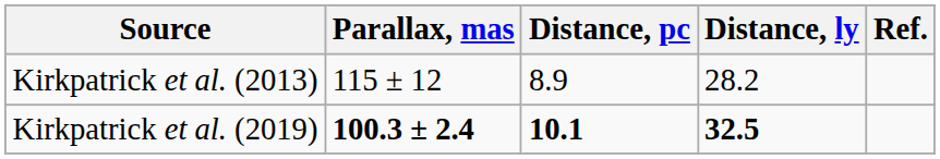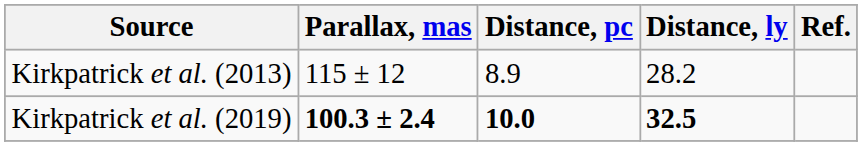Kirkpatrick et al. (2019) | Distance, pc: 10.1 -> 10.0
